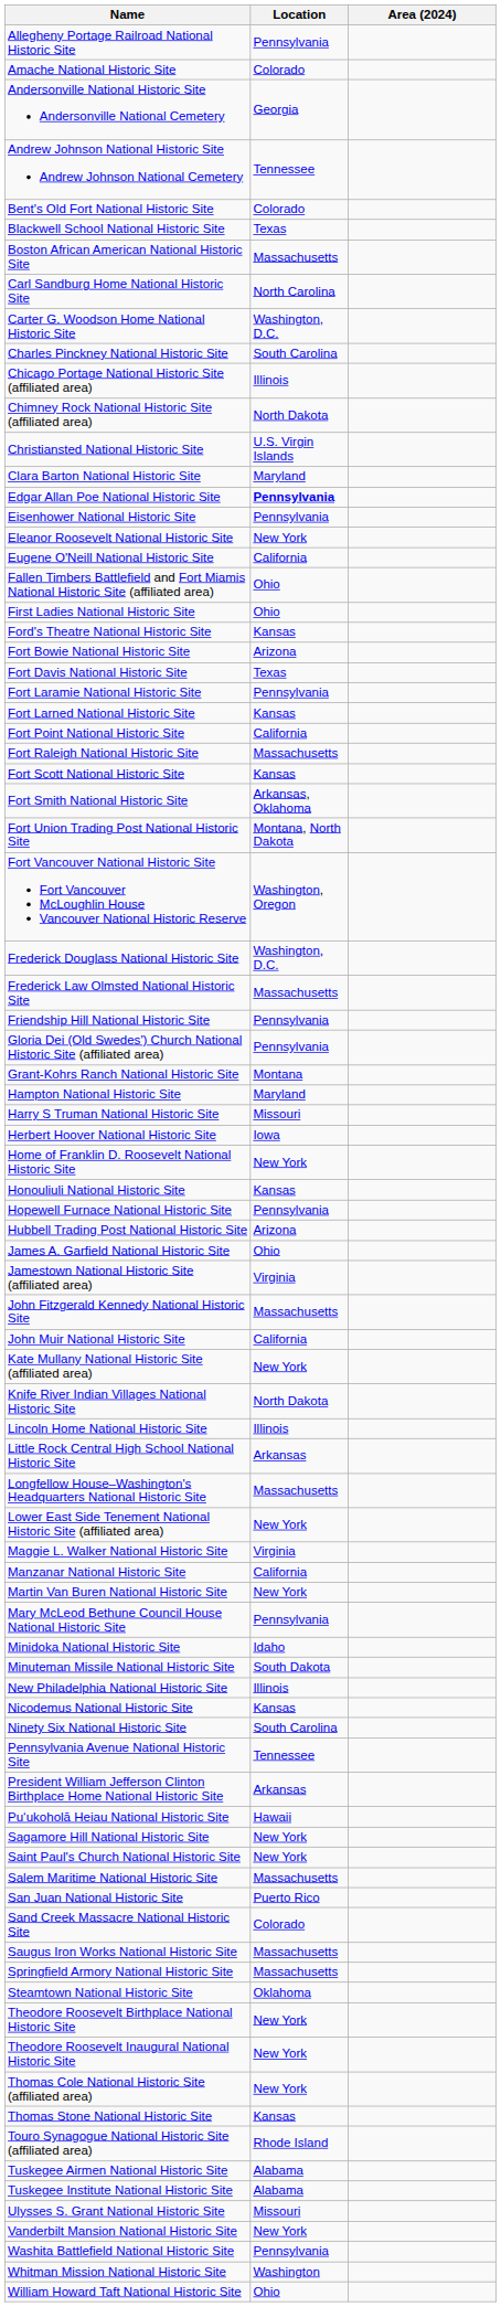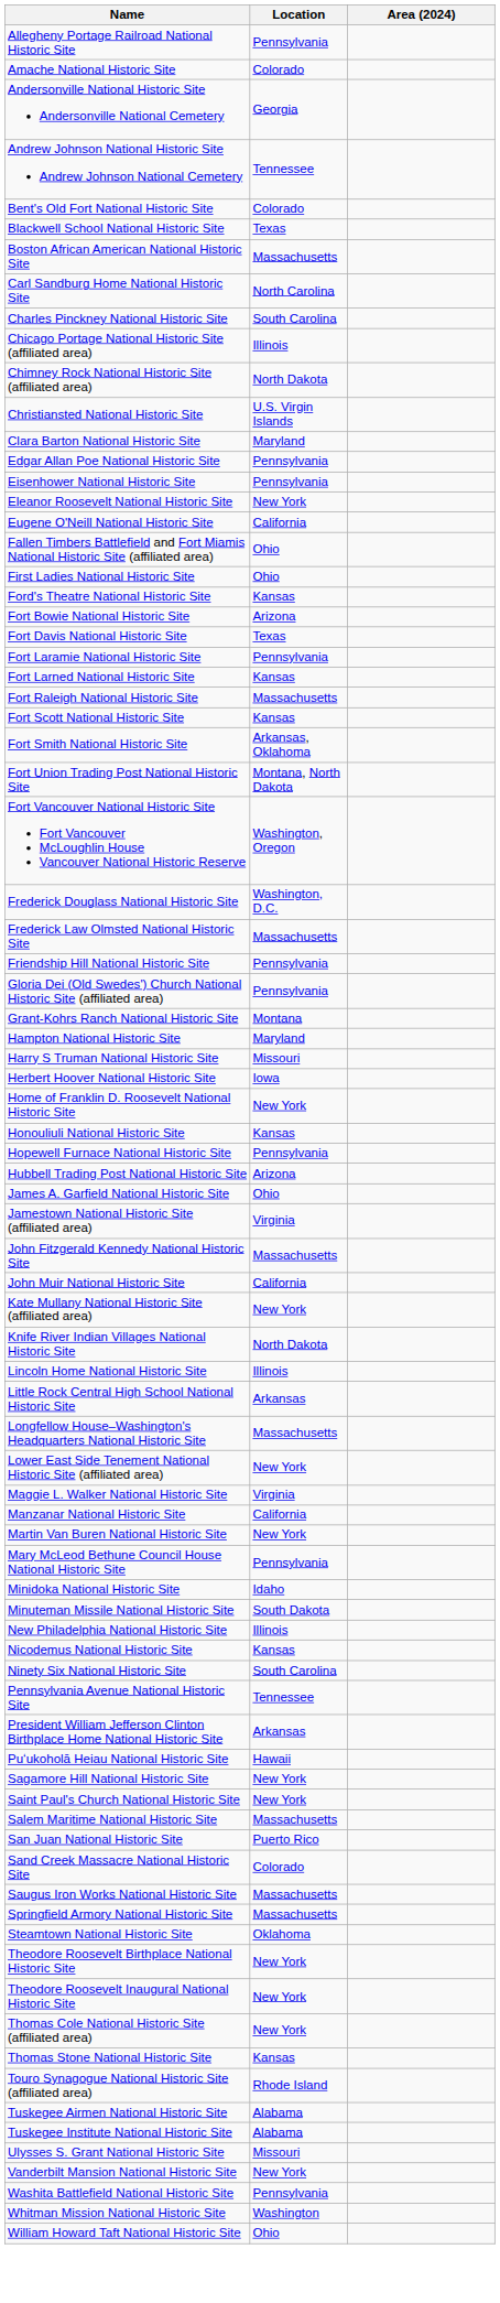- row: Carter G. Woodson Home National Historic Site | Washington, D.C.
Edgar Allan Poe National Historic Site | Location: bold -> normal
- row: Fort Point National Historic Site | California
